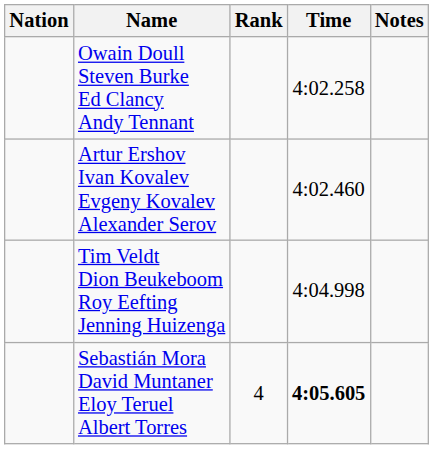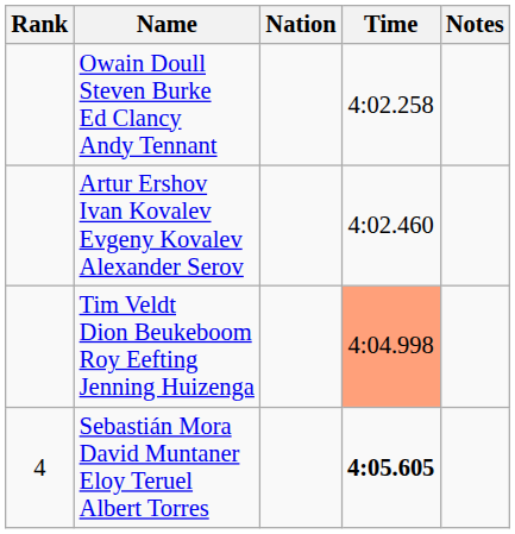columns swapped: Rank <-> Nation
Tim Veldt Dion Beukeboom Roy Eefting Jenning Huizenga | Time: no background -> lightsalmon background
